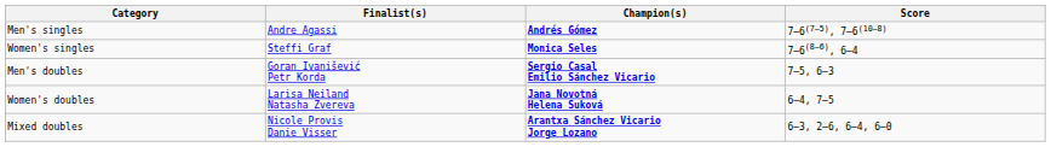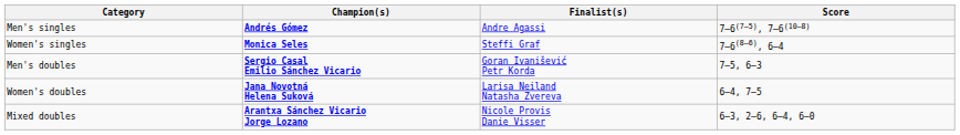columns swapped: Champion(s) <-> Finalist(s)
